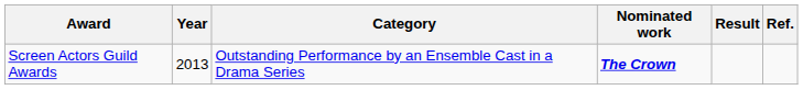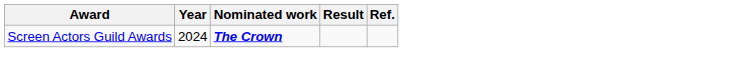- column: Category | Outstanding Performance by an Ensemble Cast in a Drama Series
Screen Actors Guild Awards | Year: 2013 -> 2024
